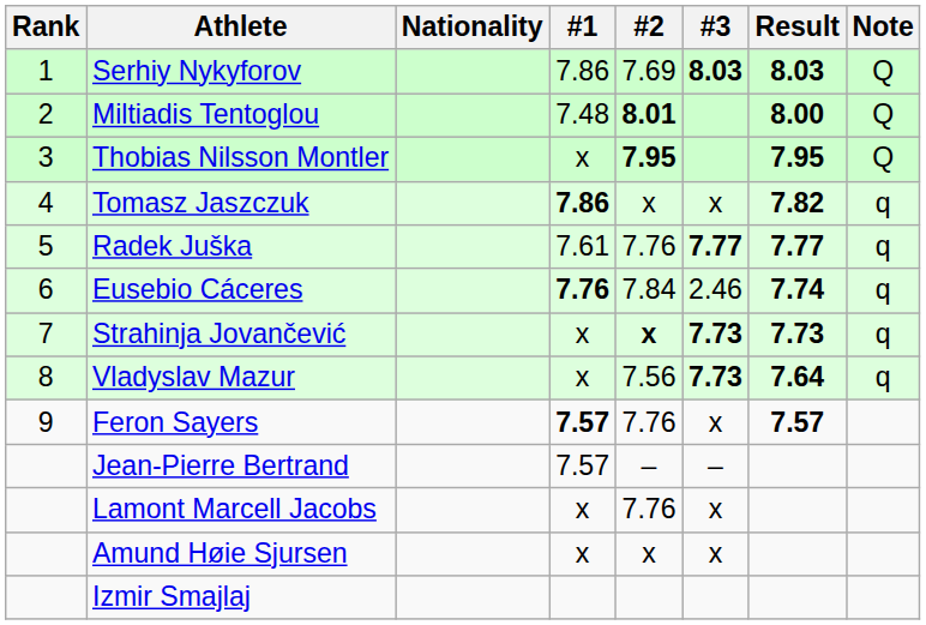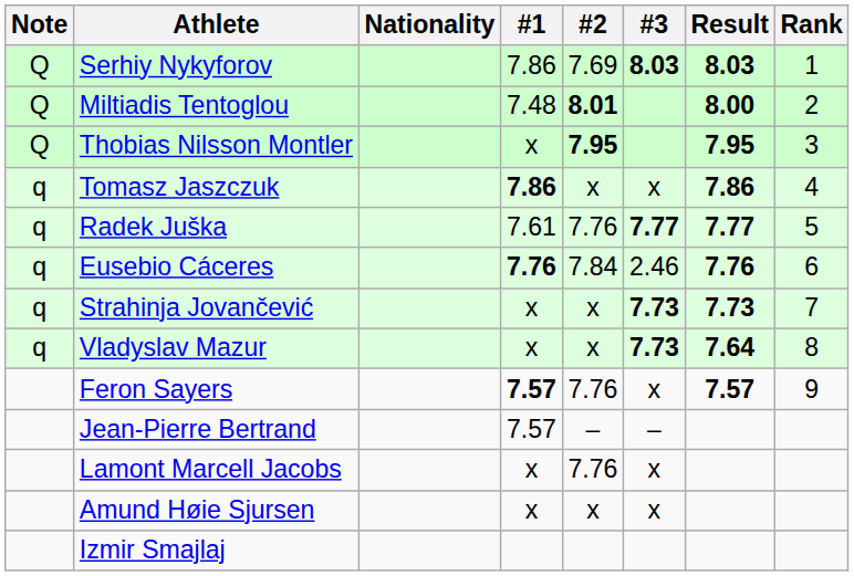columns swapped: Rank <-> Note
Tomasz Jaszczuk | Result: 7.82 -> 7.86
Eusebio Cáceres | Result: 7.74 -> 7.76
Strahinja Jovančević | #2: bold -> normal
Vladyslav Mazur | #2: 7.56 -> x
